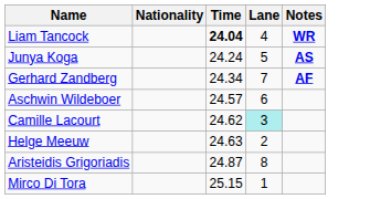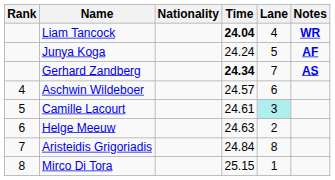+ column: Rank | 4 | 5 | 6 | 7 | 8
Junya Koga | Notes: AS -> AF
Gerhard Zandberg | Time: normal -> bold
Gerhard Zandberg | Notes: AF -> AS
Camille Lacourt | Time: 24.62 -> 24.61
Aristeidis Grigoriadis | Time: 24.87 -> 24.84
